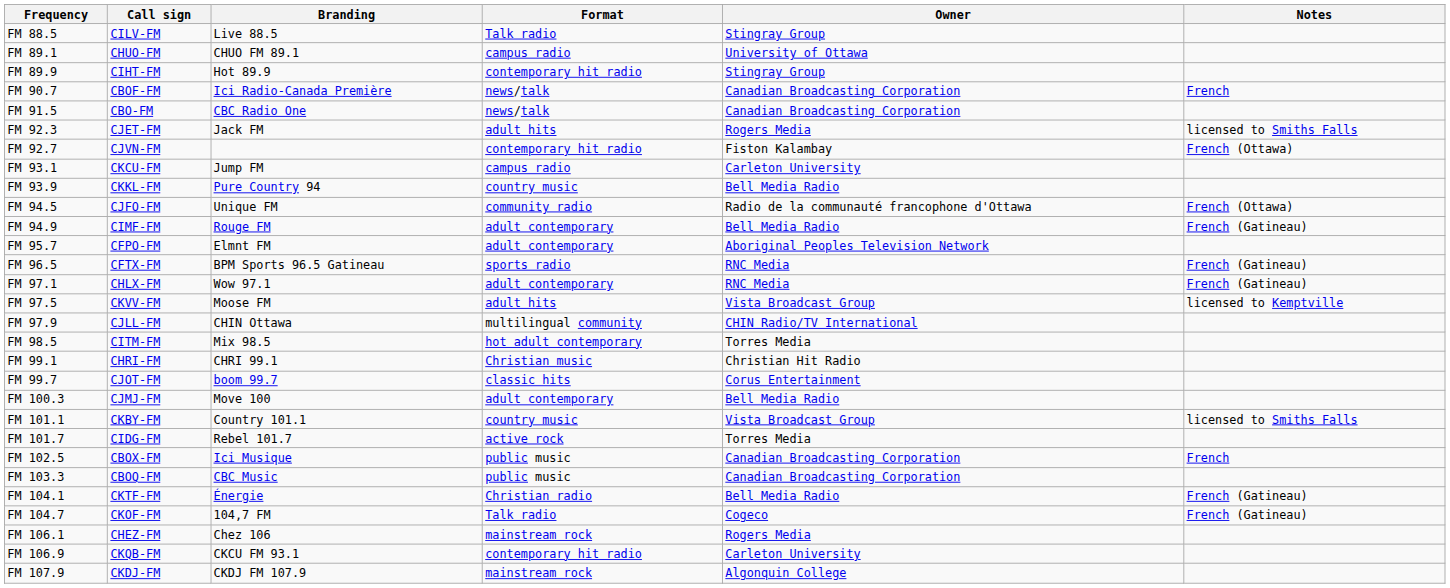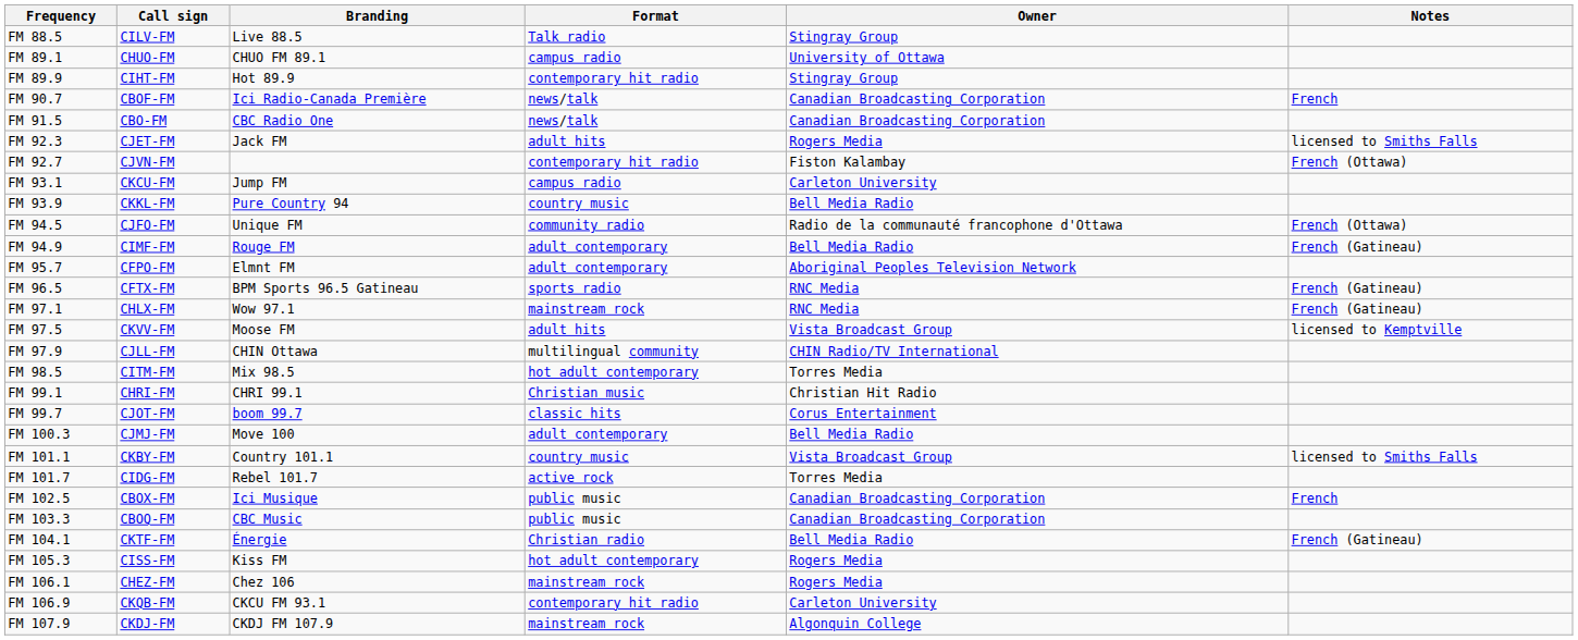FM 97.1 | Format: adult contemporary -> mainstream rock
- row: FM 104.7 | CKOF-FM | 104,7 FM | Talk radio | Cogeco | French (Gatineau)
+ row: FM 105.3 | CISS-FM | Kiss FM | hot adult contemporary | Rogers Media
